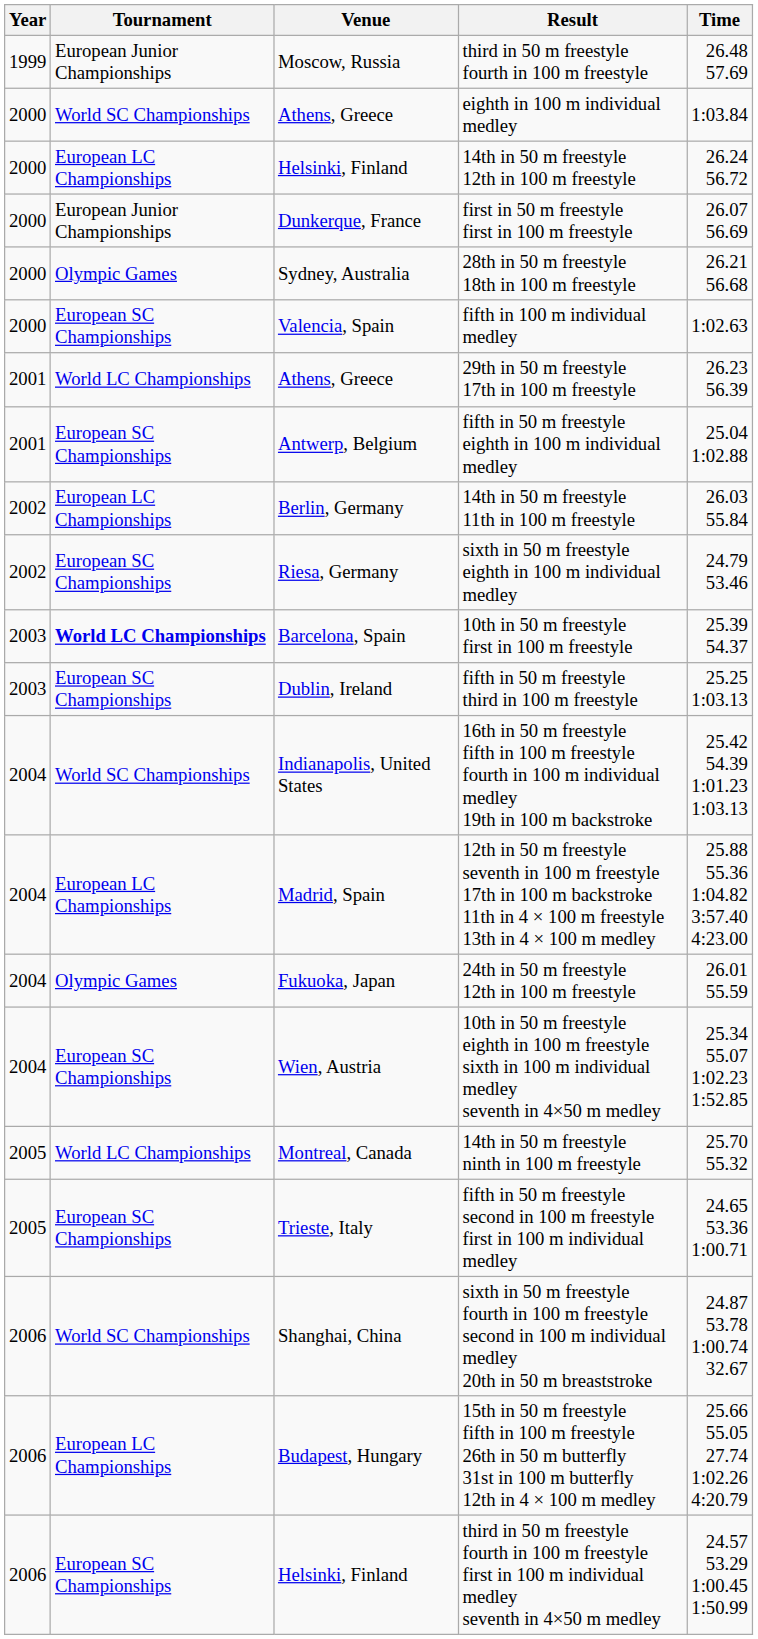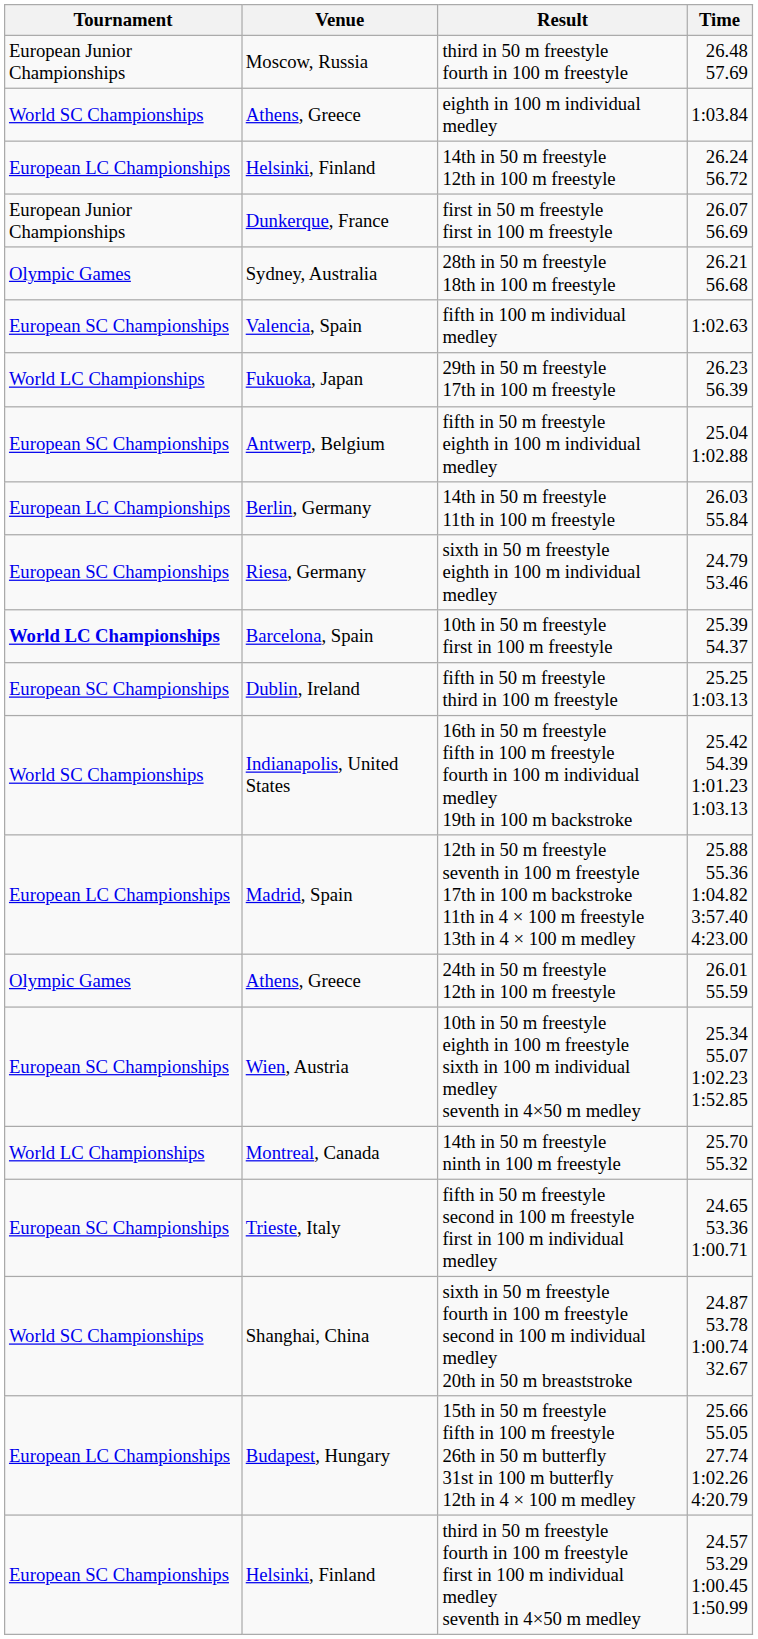- column: Year | 1999 | 2000 | 2000 | 2000 | 2000 | 2000 | 2001 | 2001 | 2002 | 2002 | 2003 | 2003 | 2004 | 2004 | 2004 | 2004 | 2005 | 2005 | 2006 | 2006 | 2006
29th in 50 m freestyle 17th in 100 m freestyle | Venue: Athens, Greece -> Fukuoka, Japan
24th in 50 m freestyle 12th in 100 m freestyle | Venue: Fukuoka, Japan -> Athens, Greece
